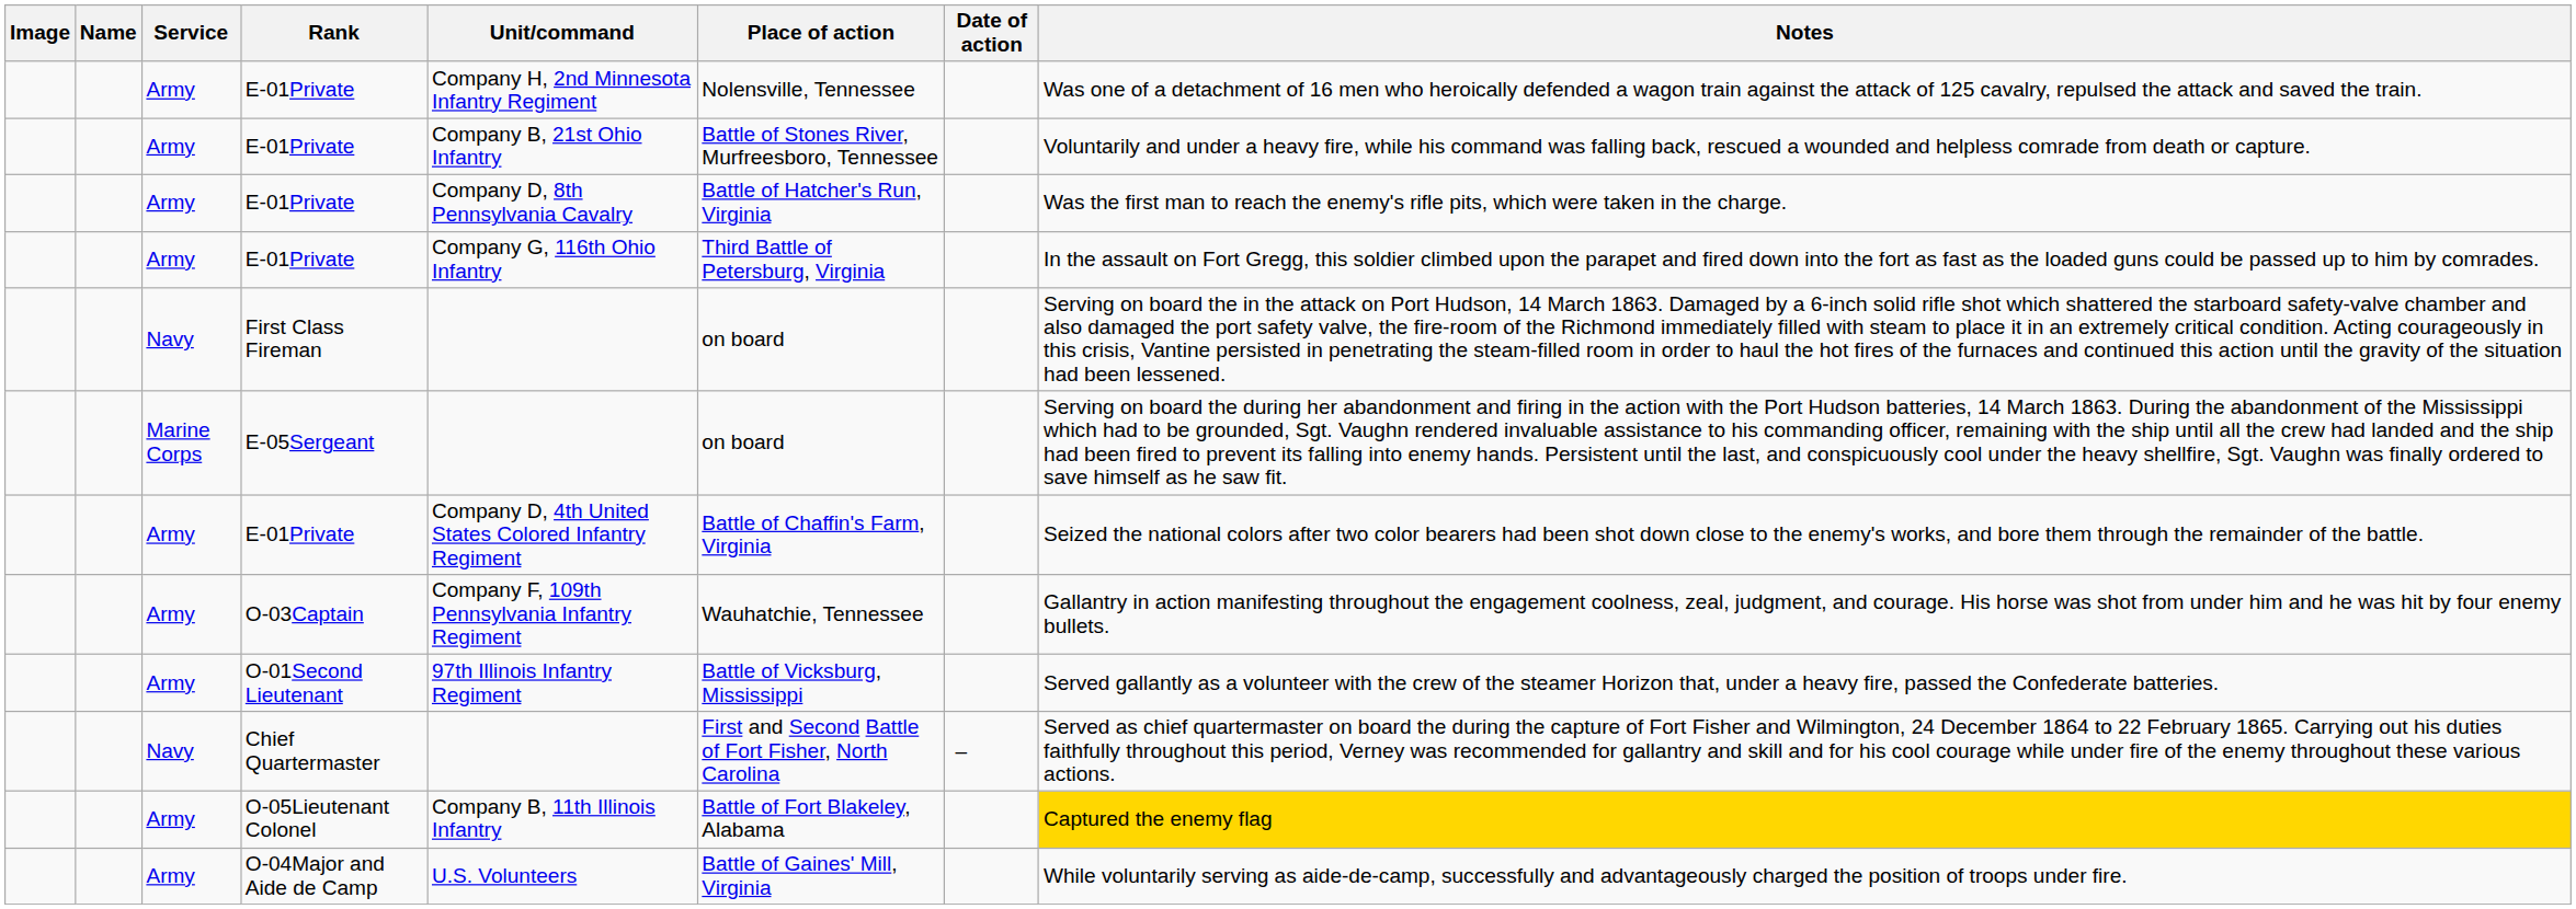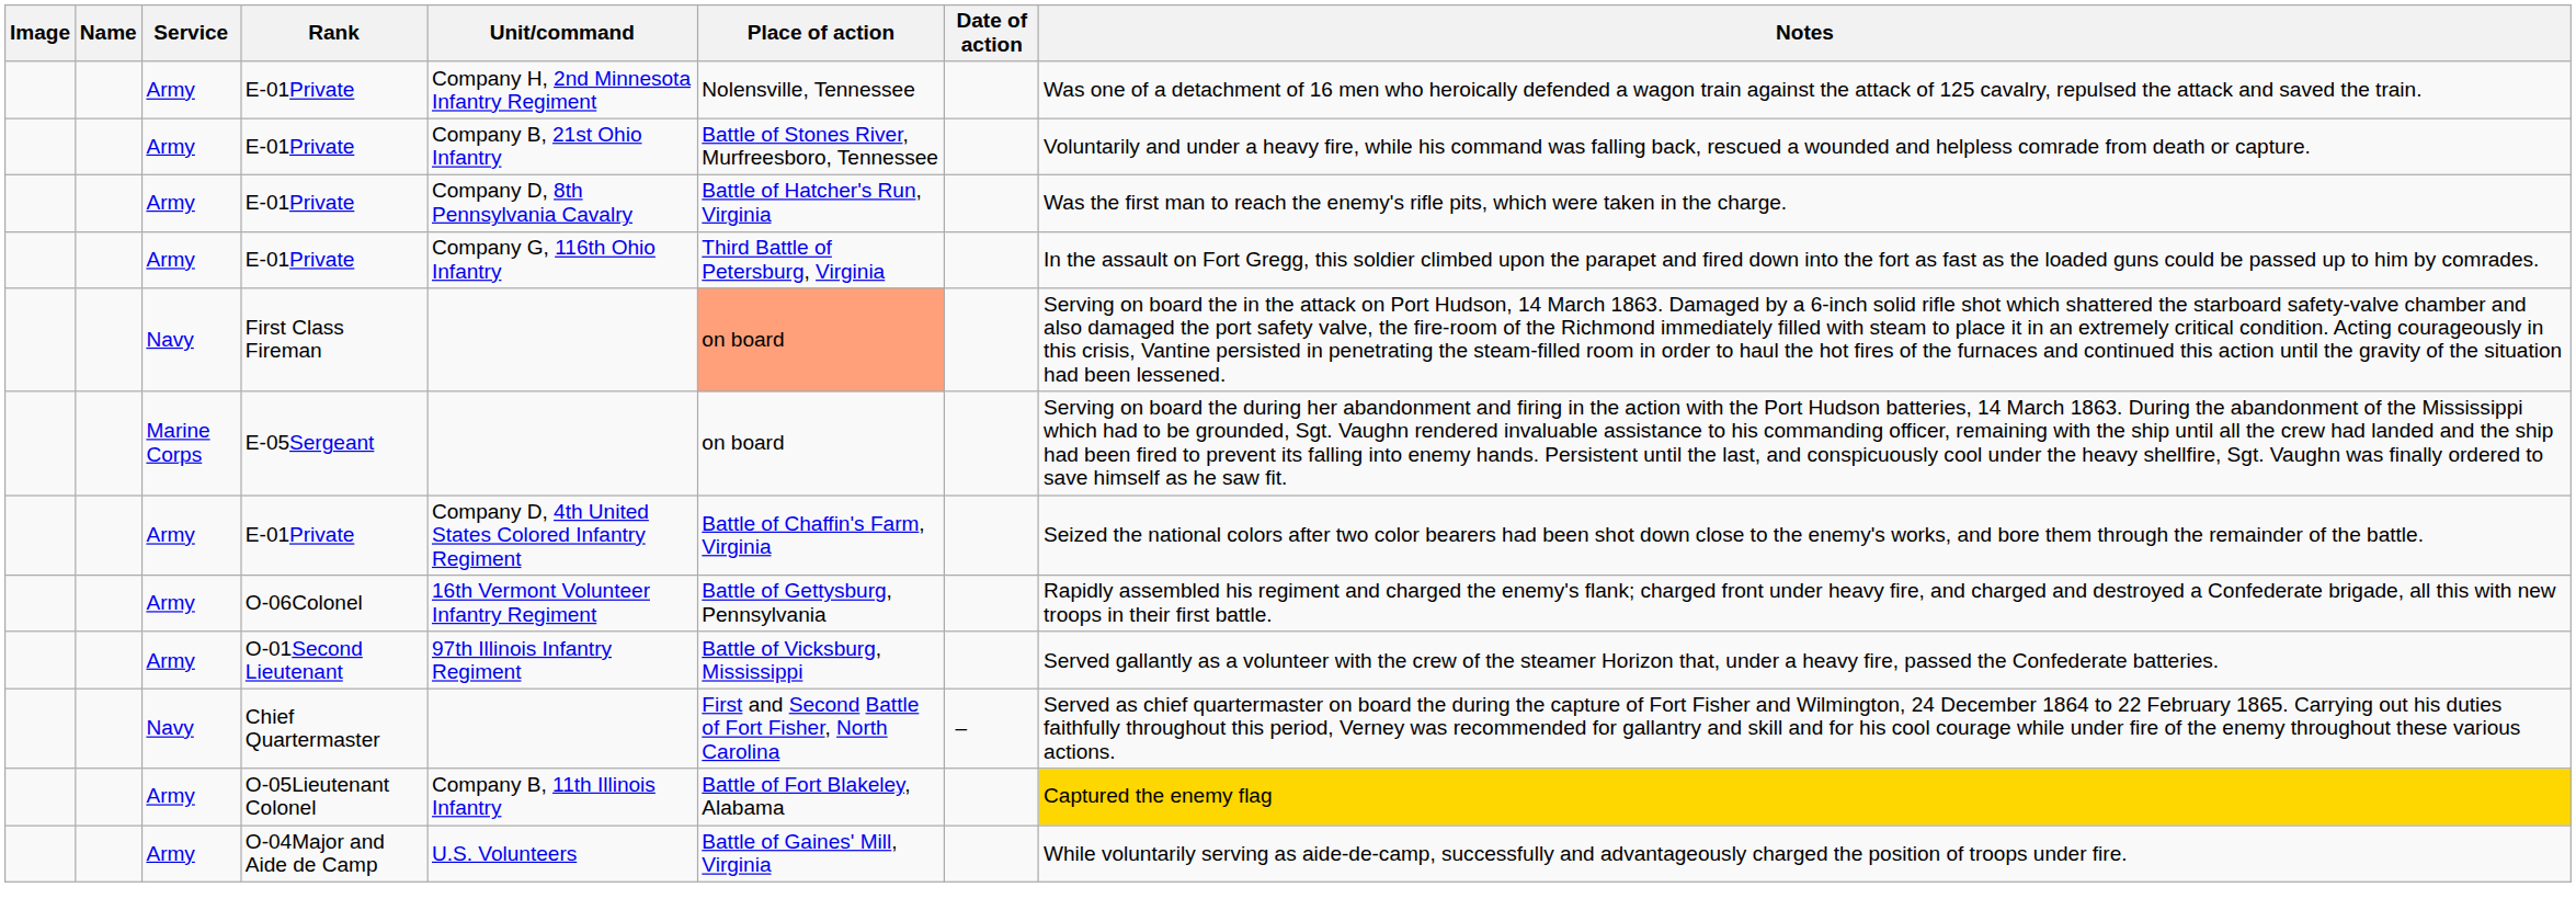First Class Fireman | Place of action: no background -> lightsalmon background
- row: Army | O-03Captain | Company F, 109th Pennsylvania Infantry Regiment | Wauhatchie, Tennessee | Gallantry in action manifesting throughout the engagement coolness, zeal, judgment, and courage. His horse was shot from under him and he was hit by four enemy bullets.
+ row: Army | O-06Colonel | 16th Vermont Volunteer Infantry Regiment | Battle of Gettysburg, Pennsylvania | Rapidly assembled his regiment and charged the enemy's flank; charged front under heavy fire, and charged and destroyed a Confederate brigade, all this with new troops in their first battle.
